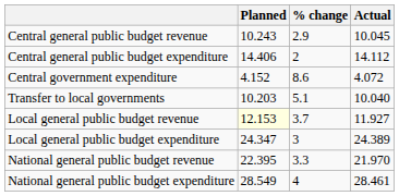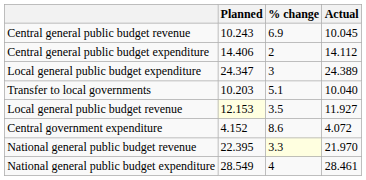Central general public budget revenue | % change: 2.9 -> 6.9
rows swapped: Central government expenditure <-> Local general public budget expenditure
Local general public budget revenue | % change: 3.7 -> 3.5
National general public budget revenue | % change: no background -> lightyellow background
